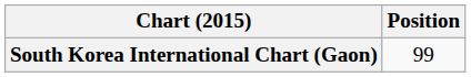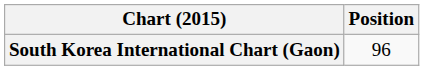South Korea International Chart (Gaon) | Position: 99 -> 96
